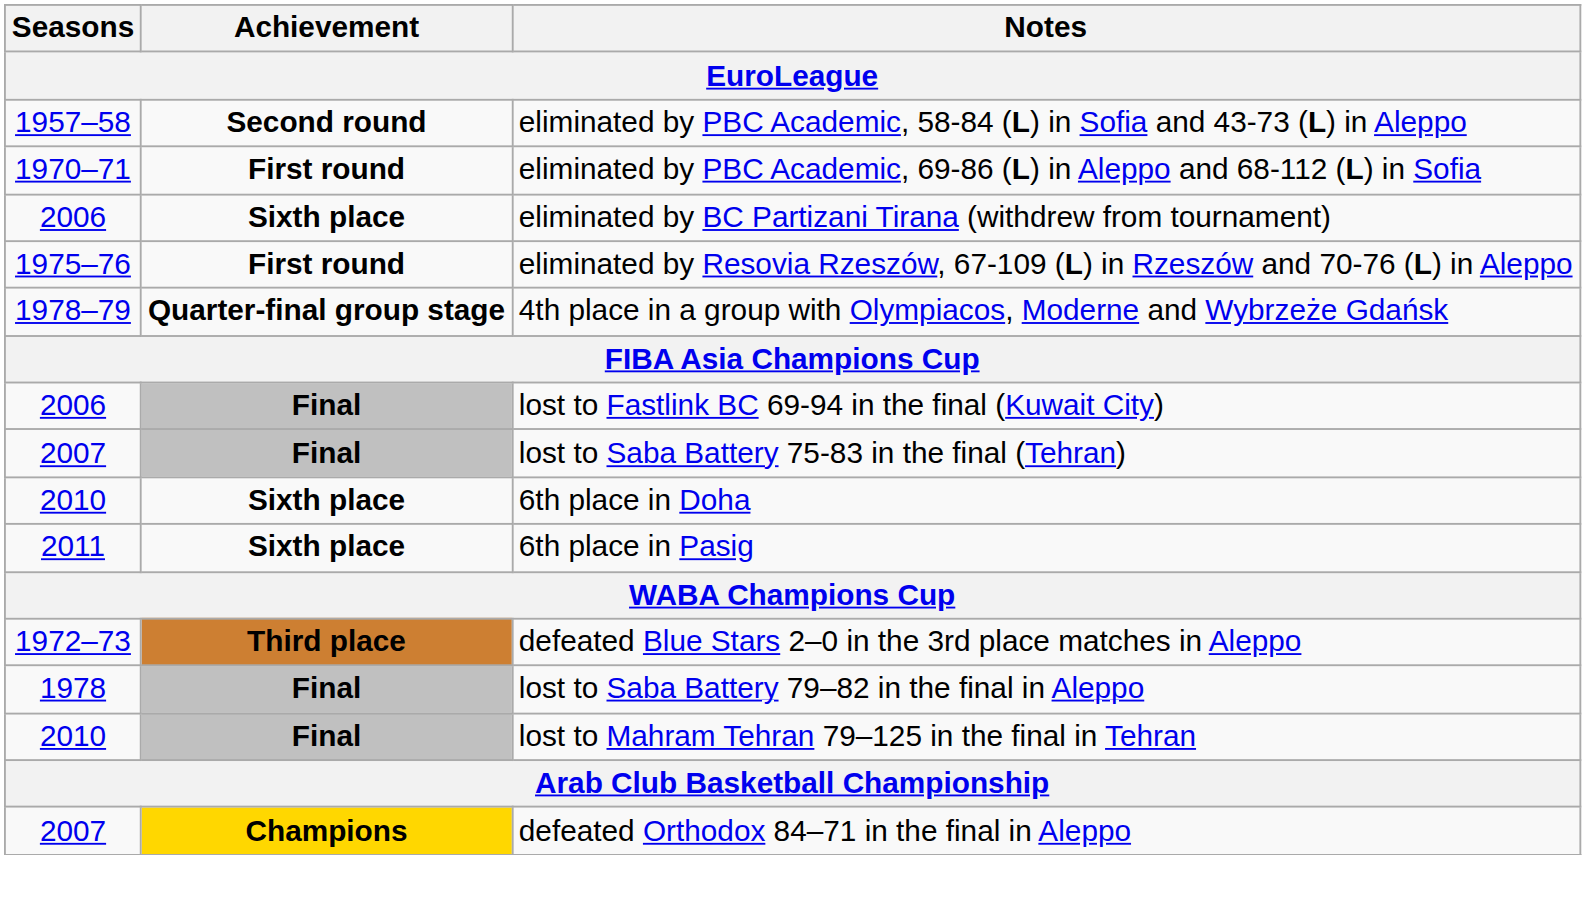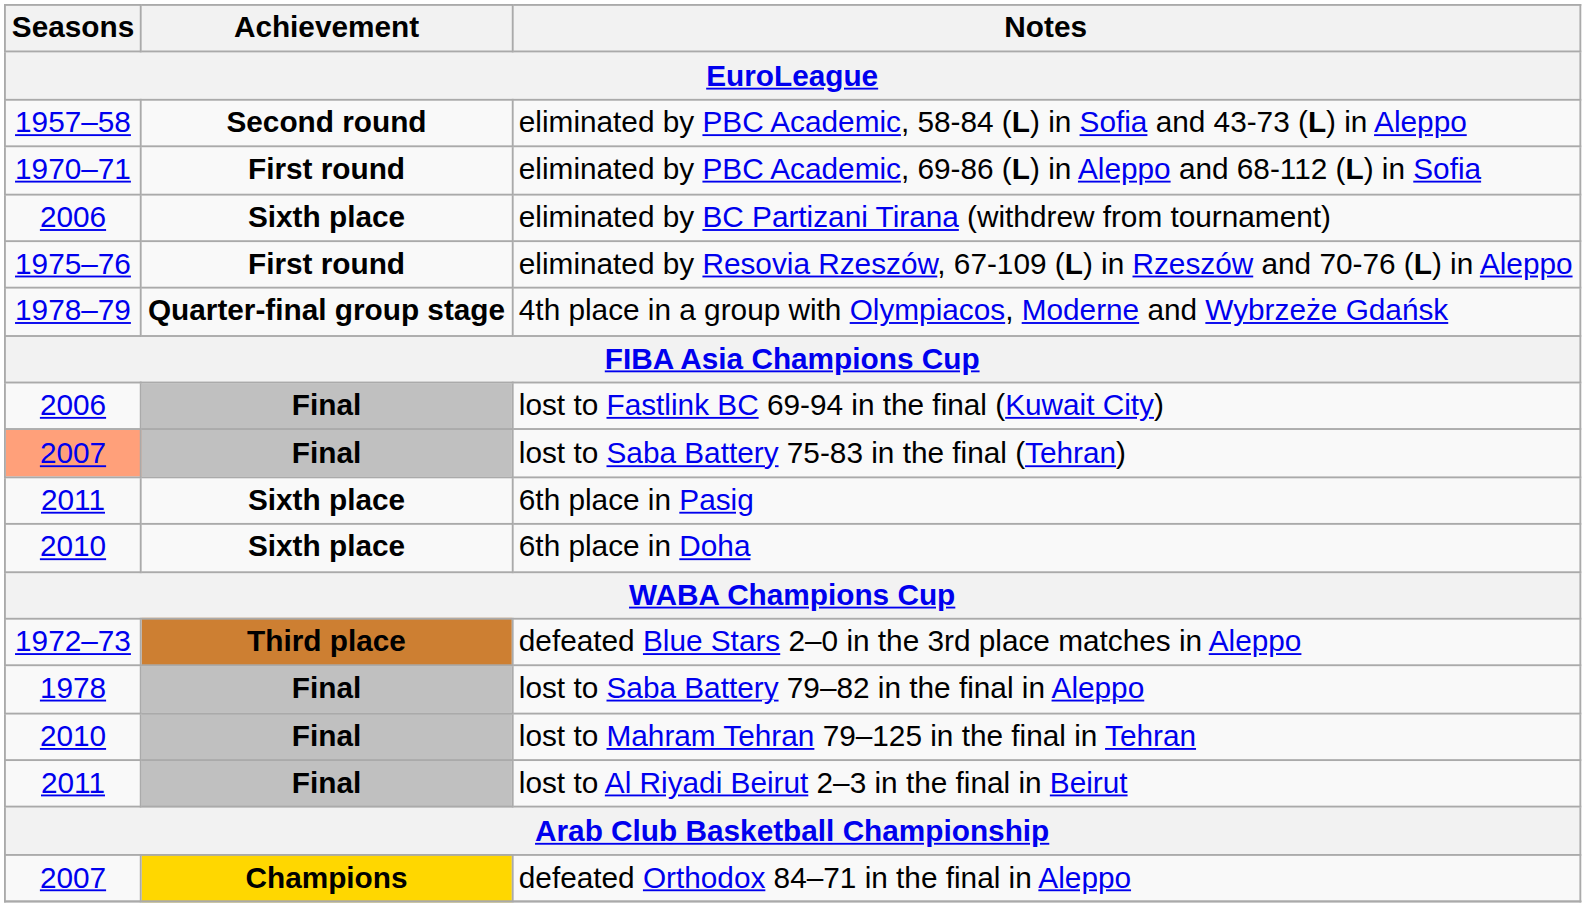lost to Saba Battery 75-83 in the final (Tehran) | Seasons: no background -> lightsalmon background
rows swapped: 6th place in Doha <-> 6th place in Pasig
+ row: 2011 | Final | lost to Al Riyadi Beirut 2–3 in the final in Beirut
